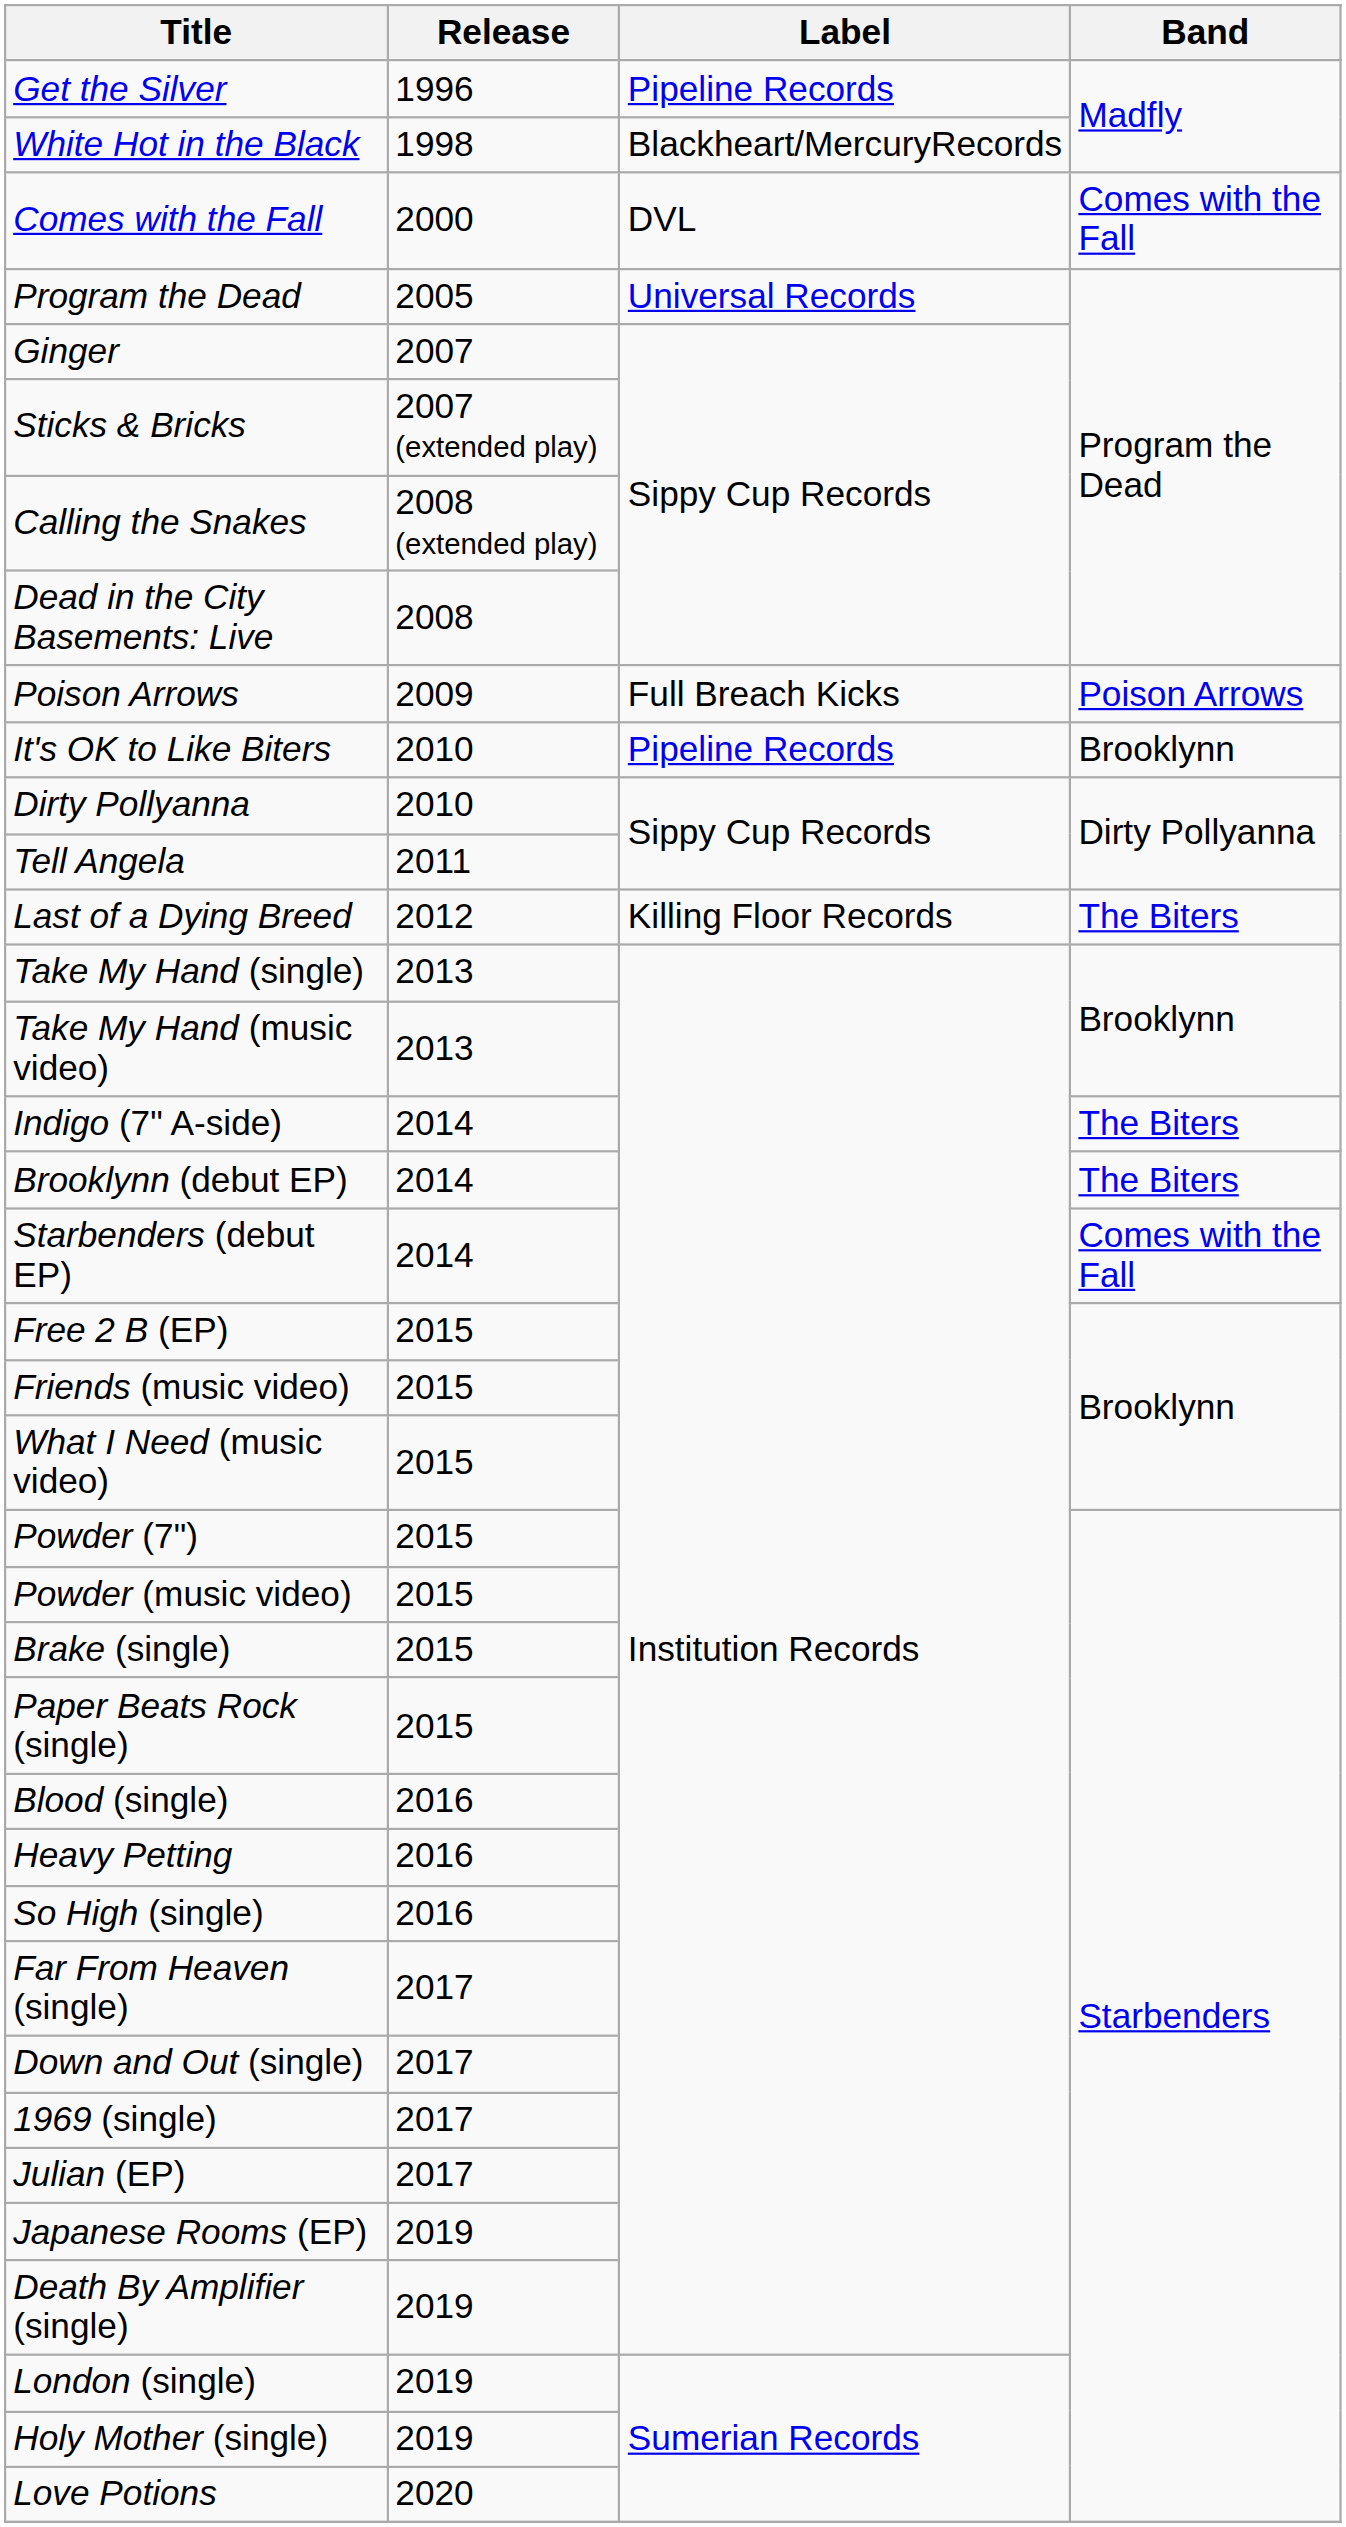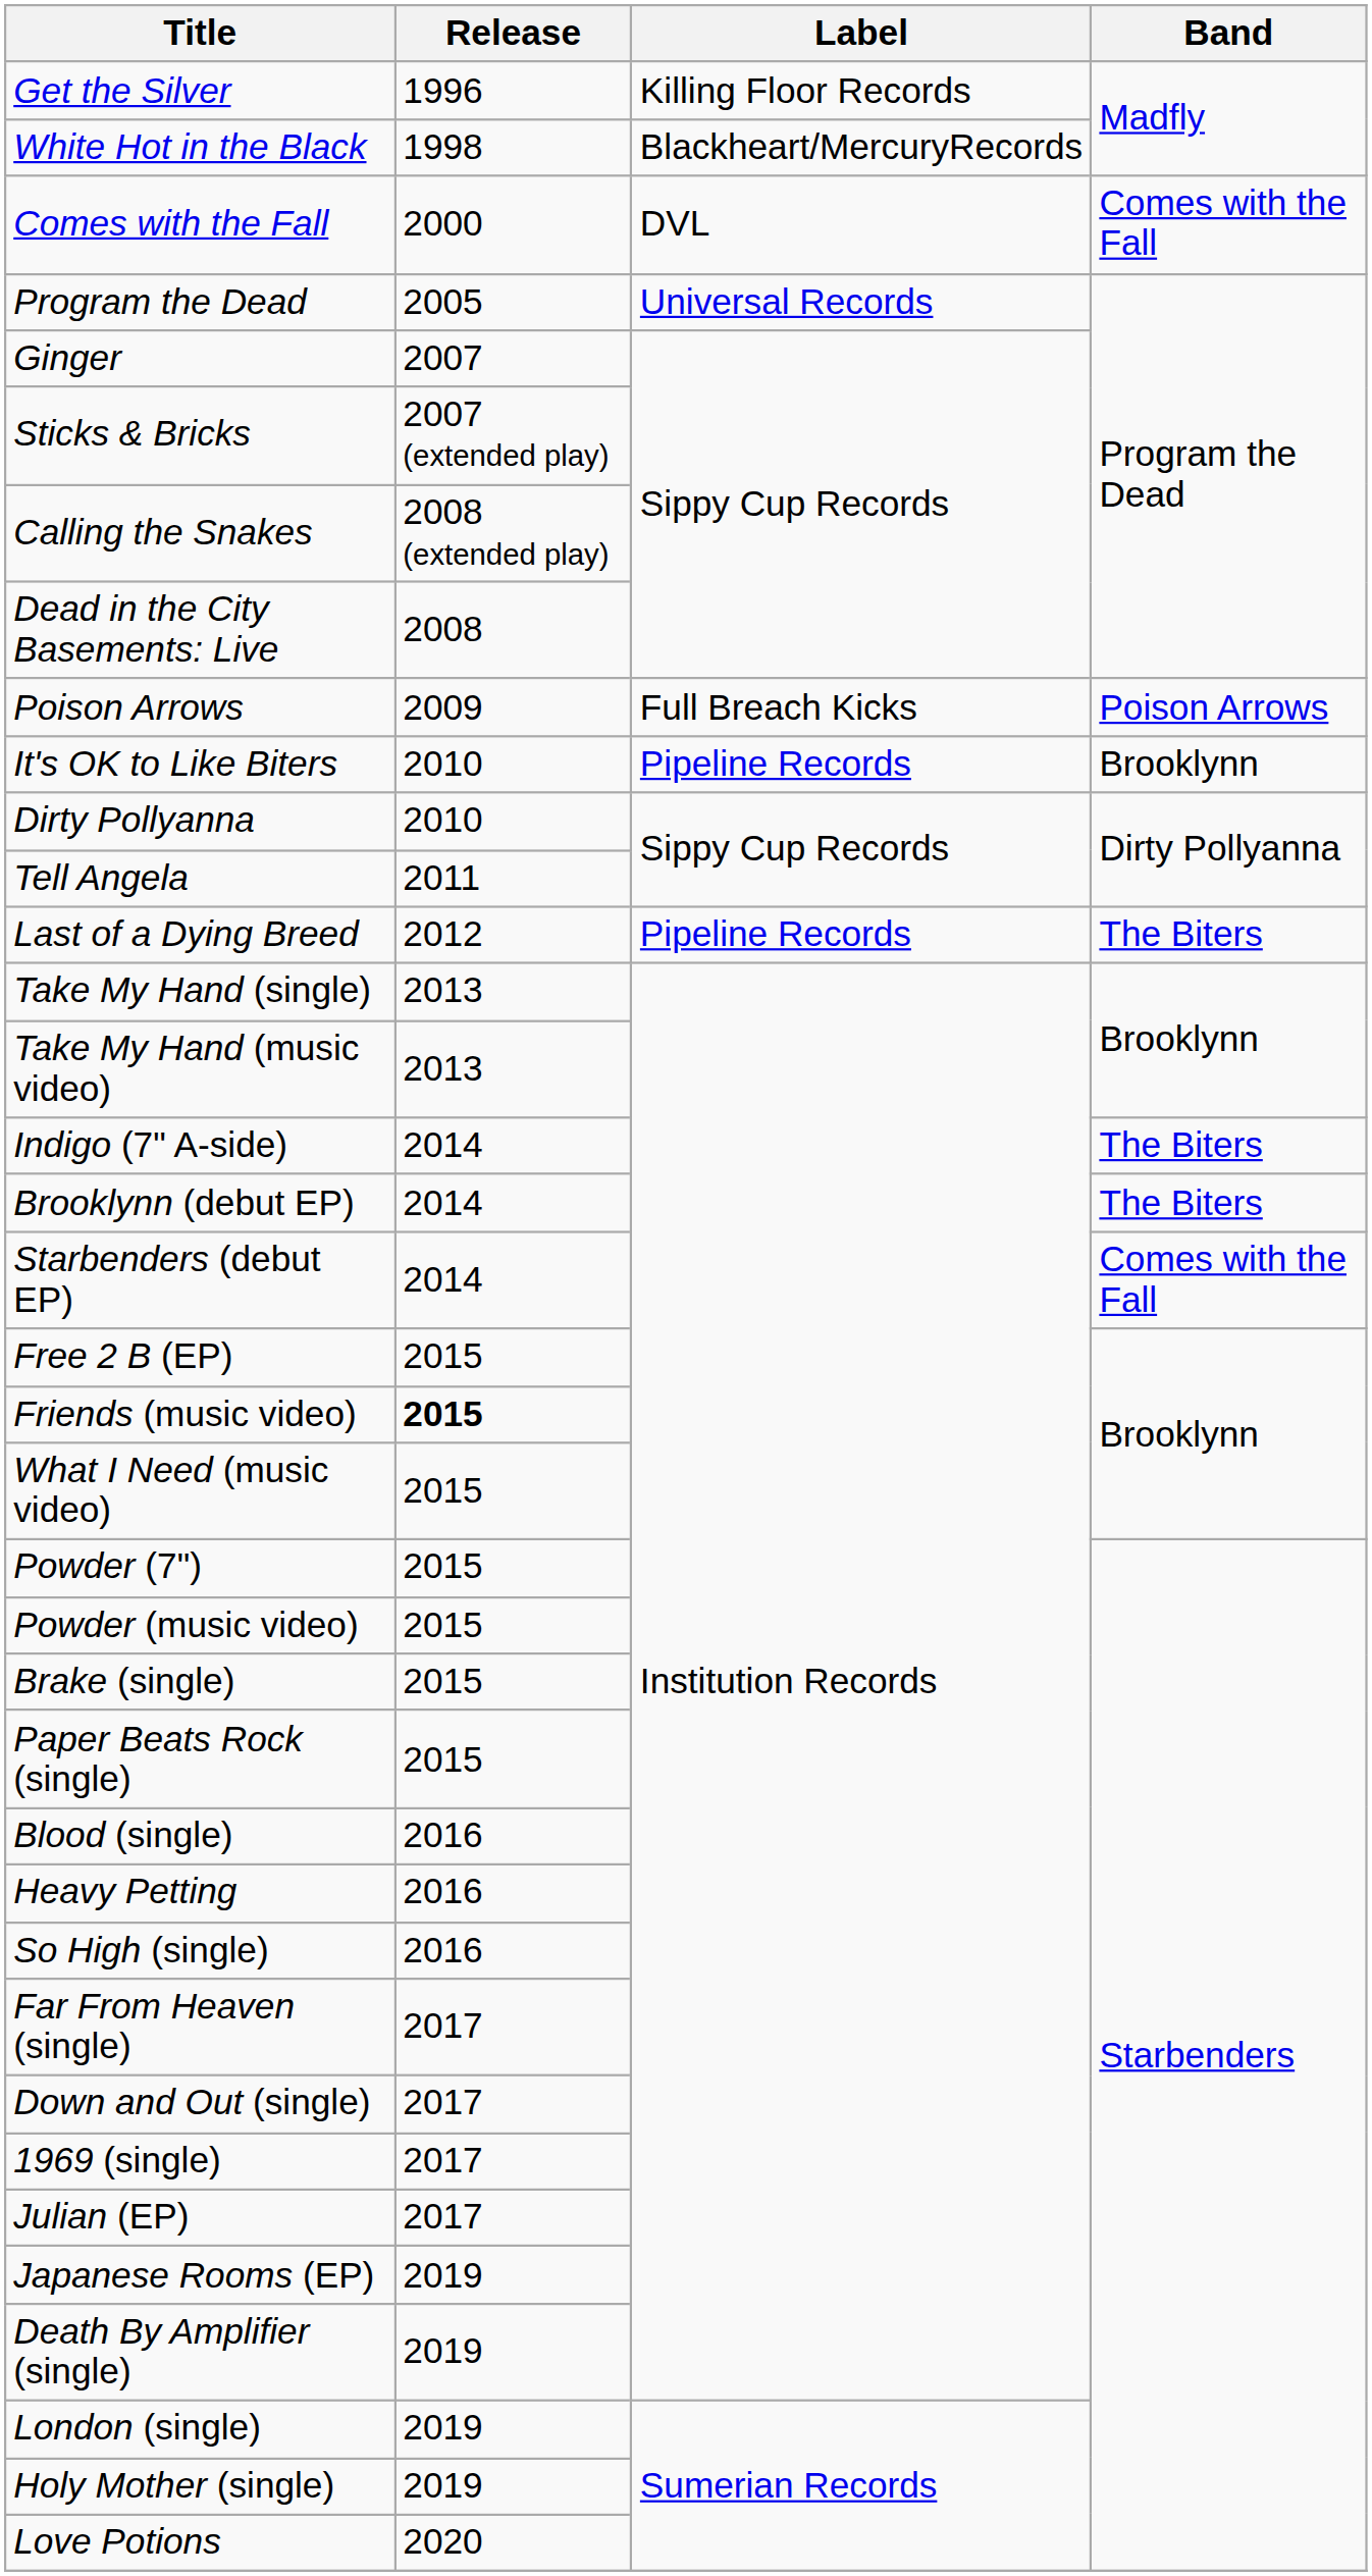Get the Silver | Label: Pipeline Records -> Killing Floor Records
Last of a Dying Breed | Label: Killing Floor Records -> Pipeline Records
Friends (music video) | Release: normal -> bold
